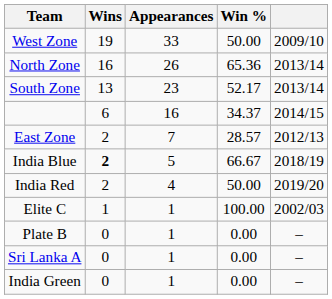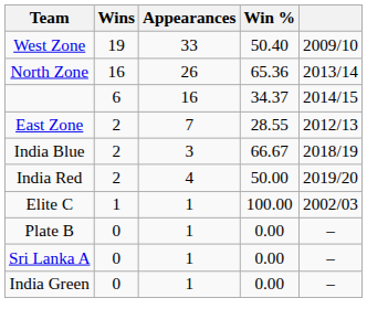West Zone | Win %: 50.00 -> 50.40
- row: South Zone | 13 | 23 | 52.17 | 2013/14
East Zone | Win %: 28.57 -> 28.55
India Blue | Wins: bold -> normal
India Blue | Appearances: 5 -> 3
